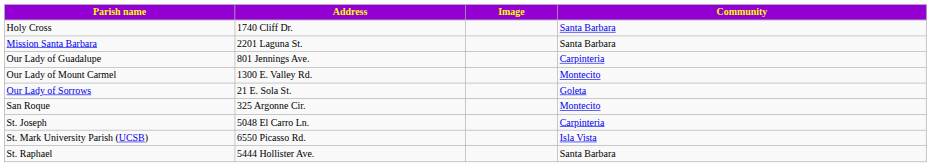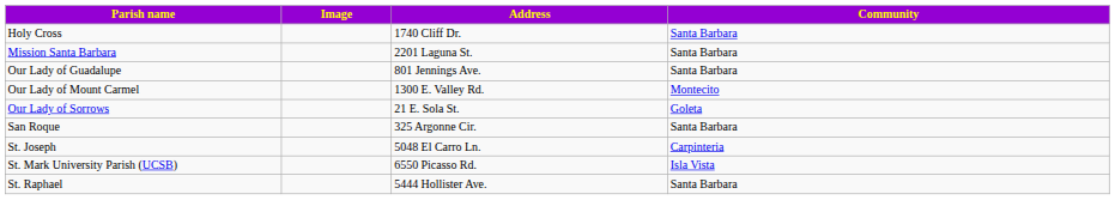columns swapped: Image <-> Address
Our Lady of Guadalupe | Community: Carpinteria -> Santa Barbara
San Roque | Community: Montecito -> Santa Barbara
